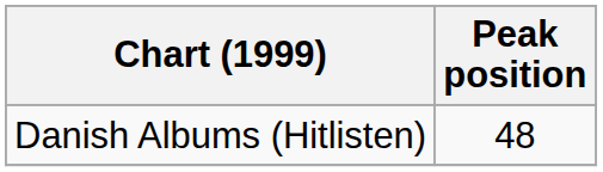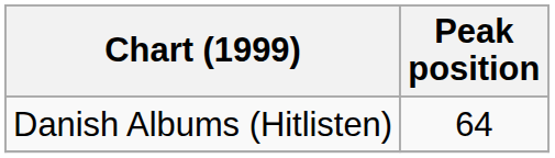Danish Albums (Hitlisten) | Peak position: 48 -> 64
